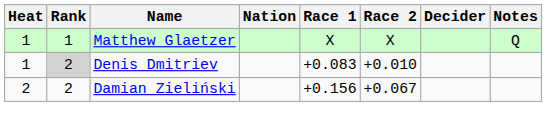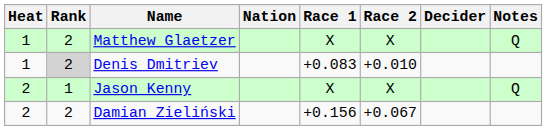Matthew Glaetzer | Rank: 1 -> 2
+ row: 2 | 1 | Jason Kenny | X | X | Q
